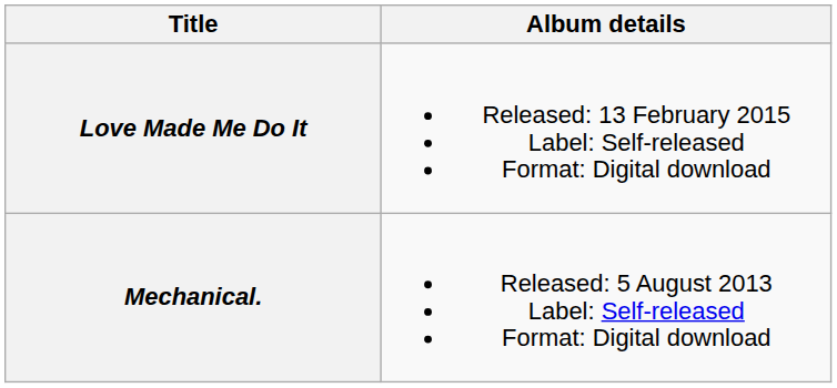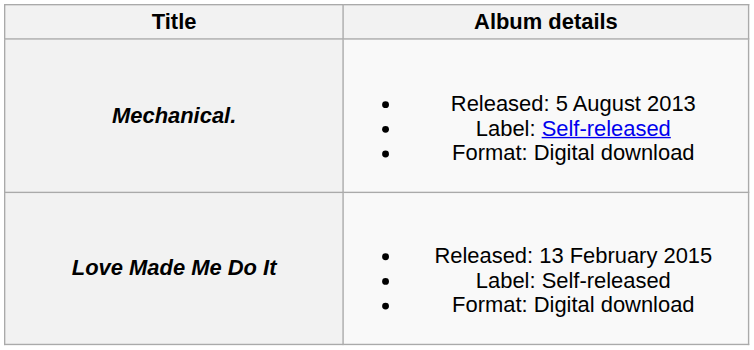rows swapped: Mechanical. <-> Love Made Me Do It
